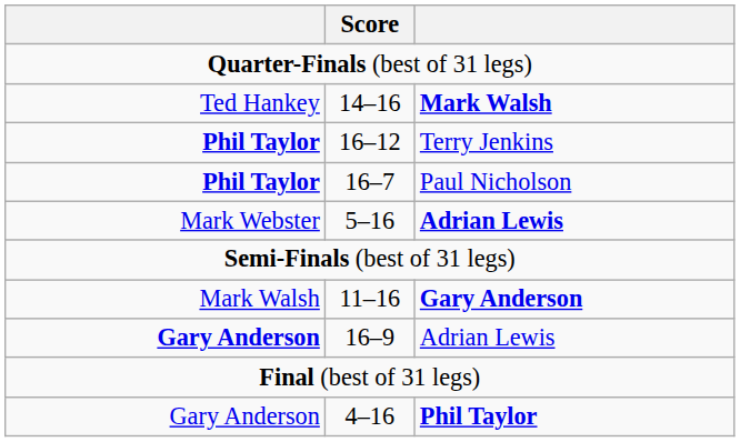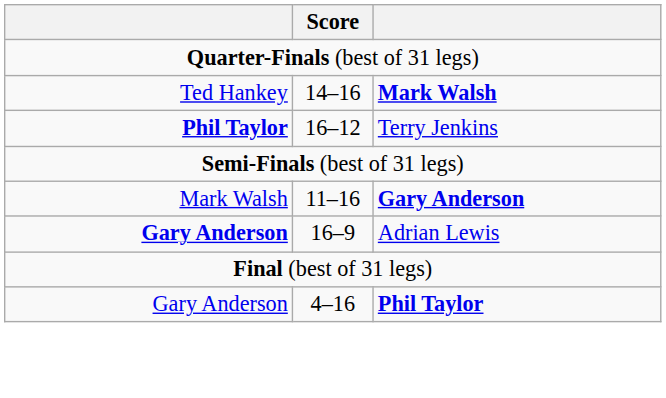- row: Phil Taylor | 16–7 | Paul Nicholson
- row: Mark Webster | 5–16 | Adrian Lewis
